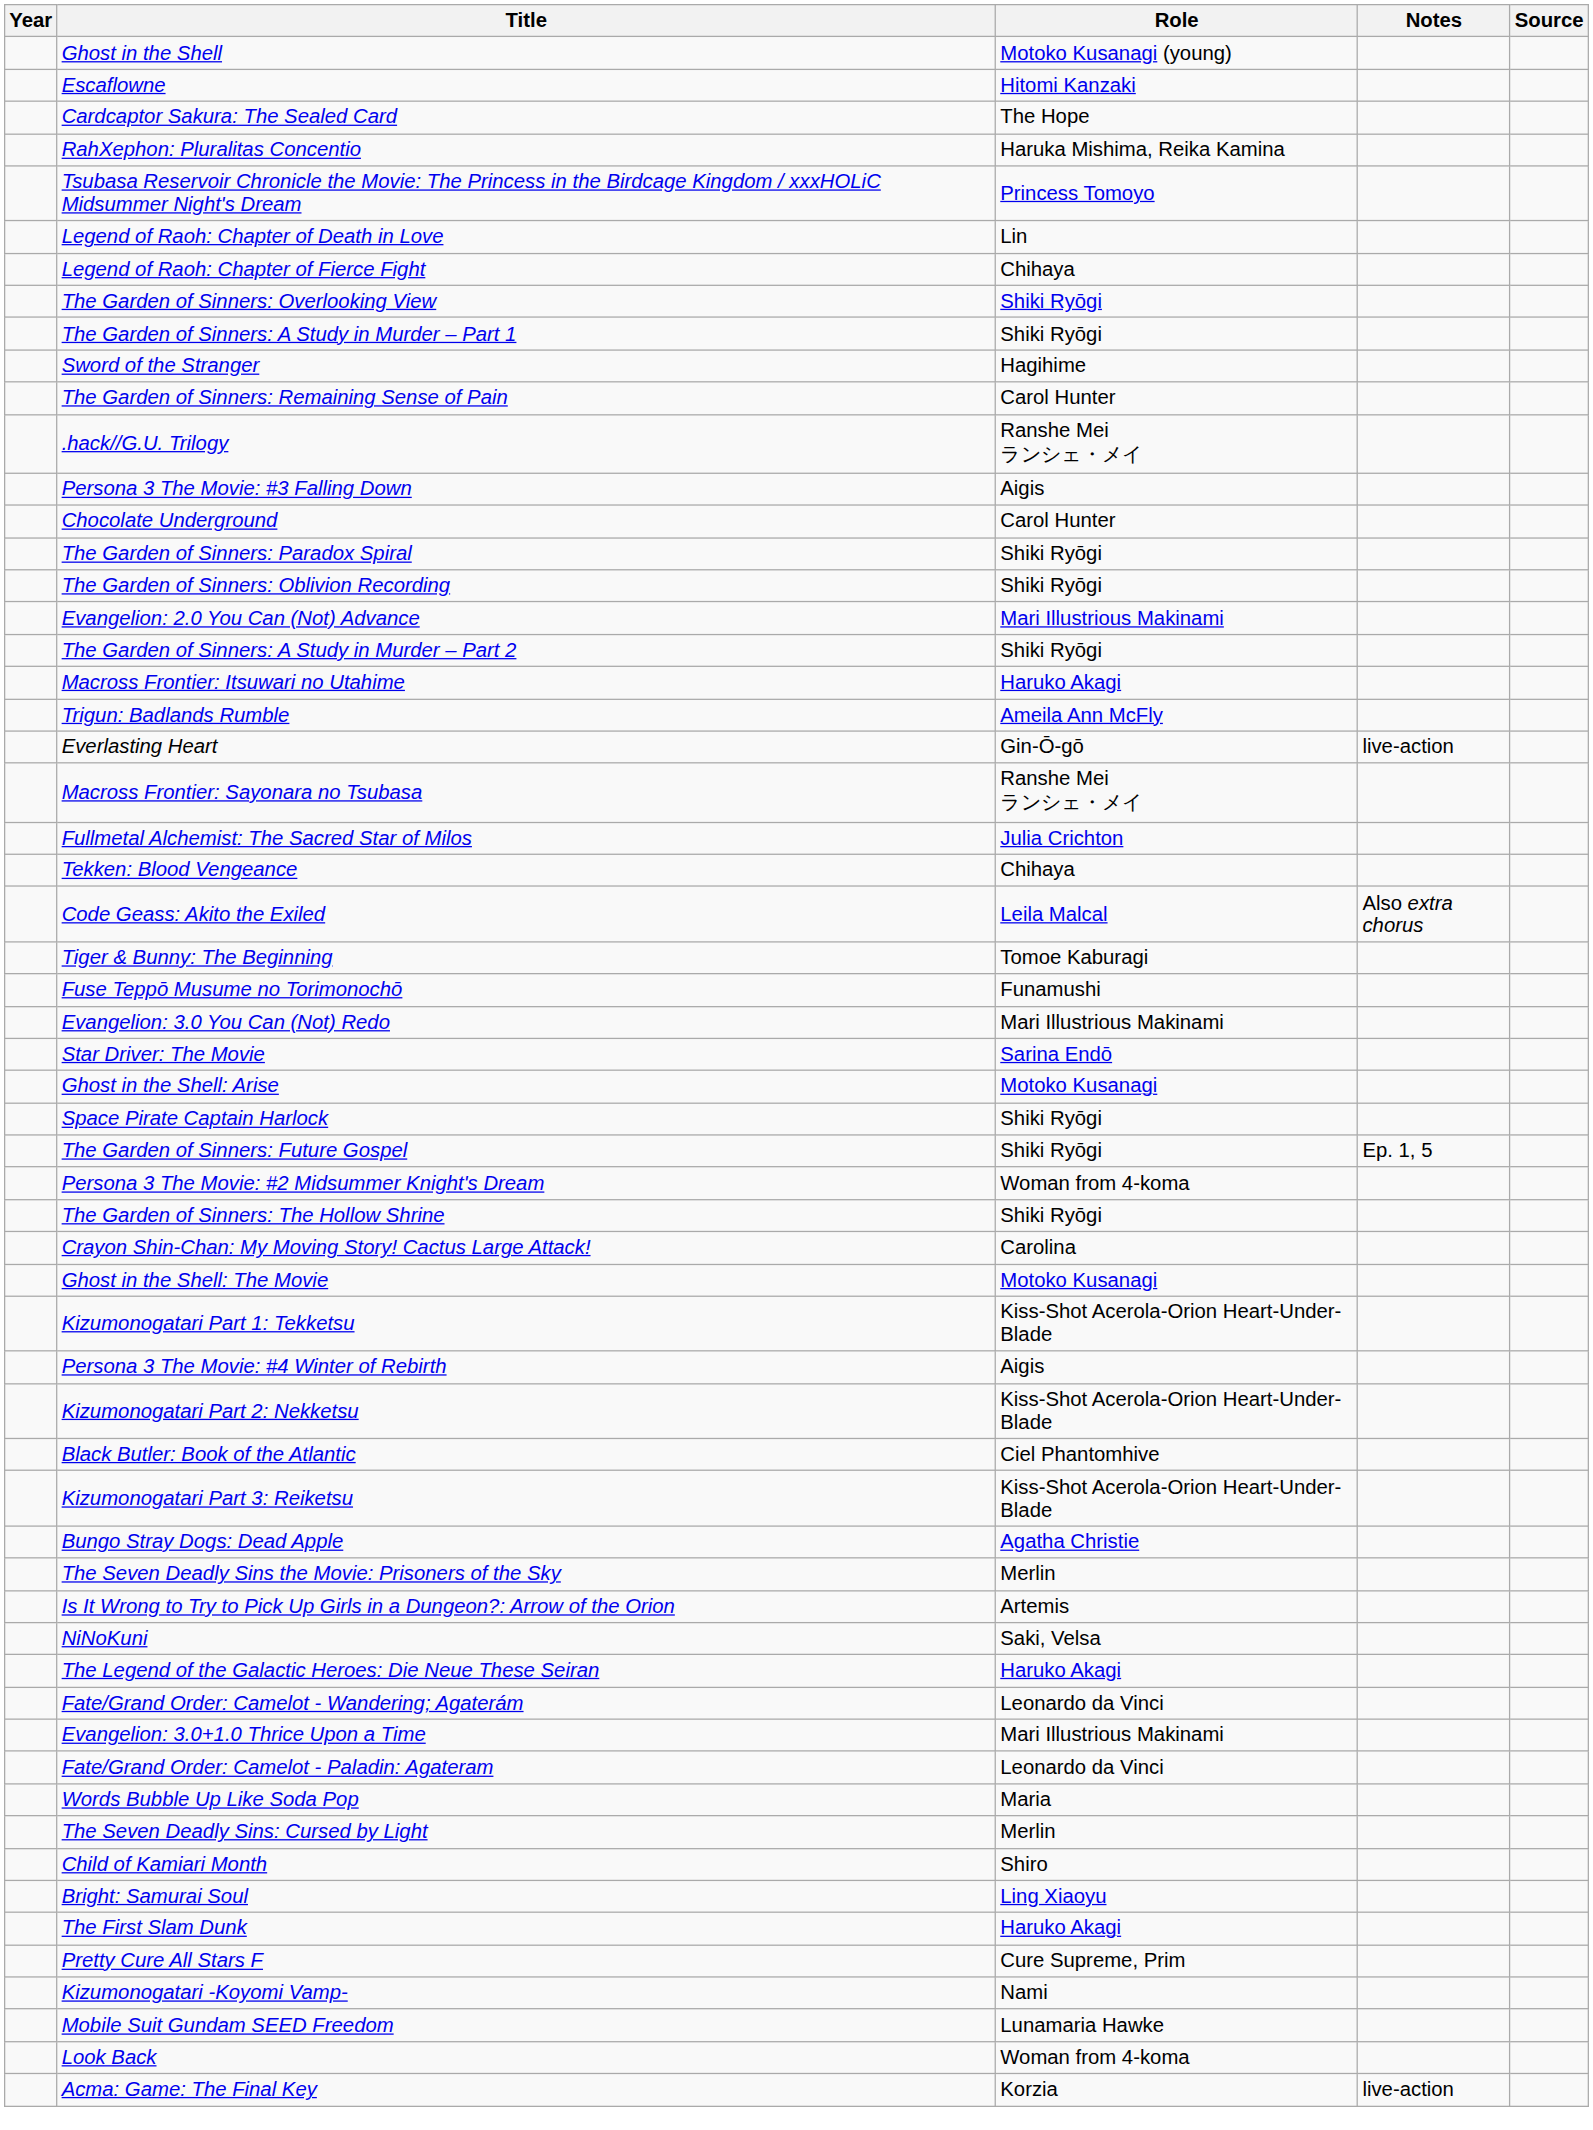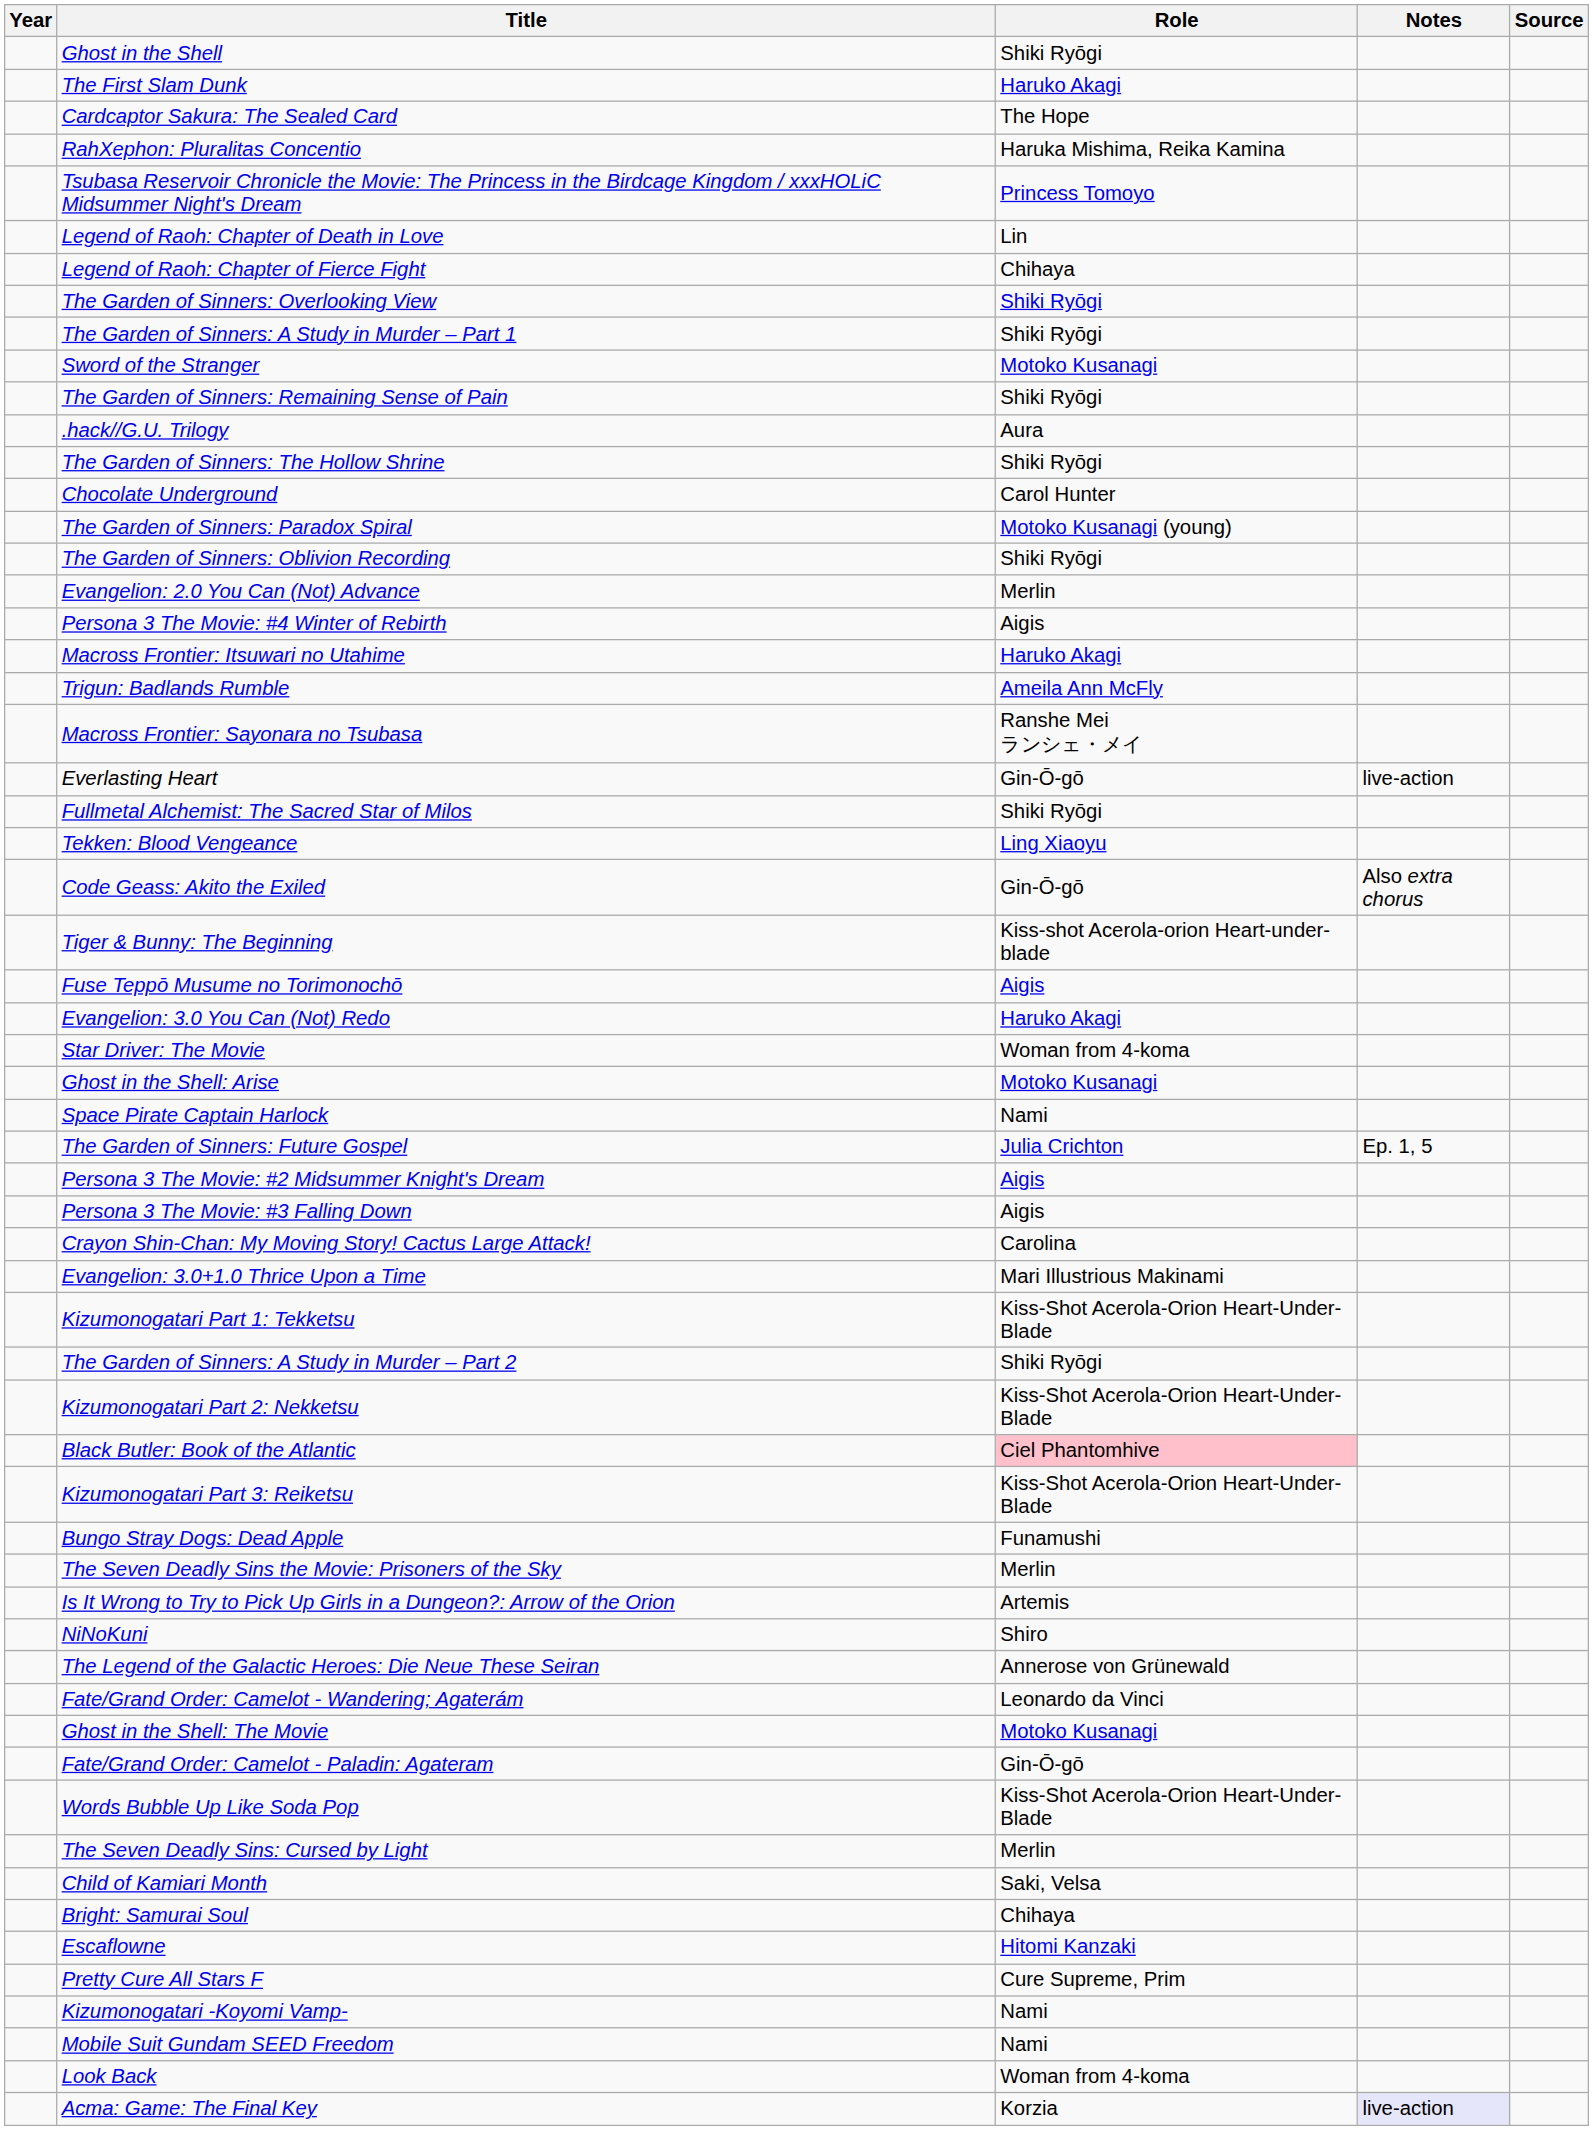Ghost in the Shell | Role: Motoko Kusanagi (young) -> Shiki Ryōgi
rows swapped: Escaflowne <-> The First Slam Dunk
Sword of the Stranger | Role: Hagihime -> Motoko Kusanagi
The Garden of Sinners: Remaining Sense of Pain | Role: Carol Hunter -> Shiki Ryōgi
.hack//G.U. Trilogy | Role: Ranshe Mei ランシェ・メイ -> Aura
rows swapped: The Garden of Sinners: The Hollow Shrine <-> Persona 3 The Movie: #3 Falling Down
The Garden of Sinners: Paradox Spiral | Role: Shiki Ryōgi -> Motoko Kusanagi (young)
Evangelion: 2.0 You Can (Not) Advance | Role: Mari Illustrious Makinami -> Merlin
rows swapped: The Garden of Sinners: A Study in Murder – Part 2 <-> Persona 3 The Movie: #4 Winter of Rebirth
rows swapped: Macross Frontier: Sayonara no Tsubasa <-> Everlasting Heart
Fullmetal Alchemist: The Sacred Star of Milos | Role: Julia Crichton -> Shiki Ryōgi
Tekken: Blood Vengeance | Role: Chihaya -> Ling Xiaoyu
Code Geass: Akito the Exiled | Role: Leila Malcal -> Gin-Ō-gō
Tiger & Bunny: The Beginning | Role: Tomoe Kaburagi -> Kiss-shot Acerola-orion Heart-under-blade
Fuse Teppō Musume no Torimonochō | Role: Funamushi -> Aigis
Evangelion: 3.0 You Can (Not) Redo | Role: Mari Illustrious Makinami -> Haruko Akagi
Star Driver: The Movie | Role: Sarina Endō -> Woman from 4-koma
Space Pirate Captain Harlock | Role: Shiki Ryōgi -> Nami
The Garden of Sinners: Future Gospel | Role: Shiki Ryōgi -> Julia Crichton
Persona 3 The Movie: #2 Midsummer Knight's Dream | Role: Woman from 4-koma -> Aigis
rows swapped: Ghost in the Shell: The Movie <-> Evangelion: 3.0+1.0 Thrice Upon a Time
Black Butler: Book of the Atlantic | Role: no background -> pink background
Bungo Stray Dogs: Dead Apple | Role: Agatha Christie -> Funamushi
NiNoKuni | Role: Saki, Velsa -> Shiro
The Legend of the Galactic Heroes: Die Neue These Seiran | Role: Haruko Akagi -> Annerose von Grünewald
Fate/Grand Order: Camelot - Paladin: Agateram | Role: Leonardo da Vinci -> Gin-Ō-gō
Words Bubble Up Like Soda Pop | Role: Maria -> Kiss-Shot Acerola-Orion Heart-Under-Blade
Child of Kamiari Month | Role: Shiro -> Saki, Velsa
Bright: Samurai Soul | Role: Ling Xiaoyu -> Chihaya
Mobile Suit Gundam SEED Freedom | Role: Lunamaria Hawke -> Nami
Acma: Game: The Final Key | Notes: no background -> lavender background
